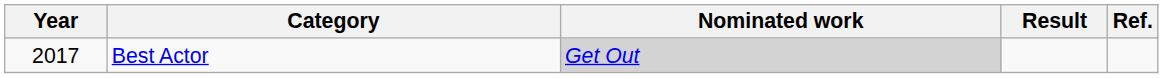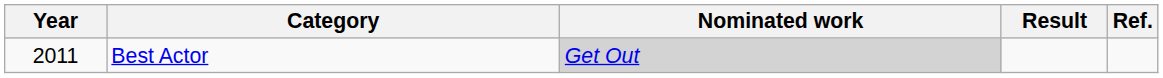Best Actor | Year: 2017 -> 2011
